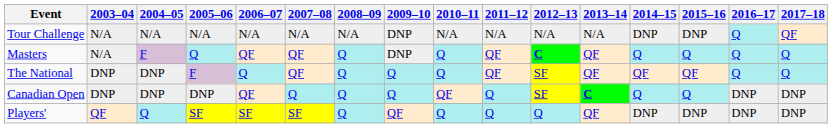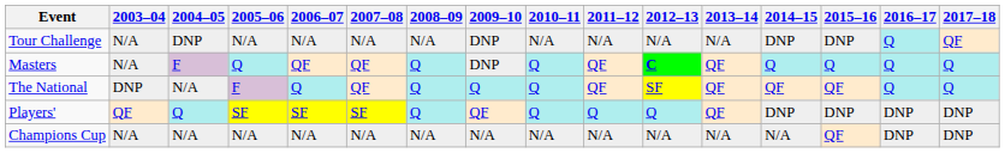Tour Challenge | 2004–05: N/A -> DNP
The National | 2004–05: DNP -> N/A
- row: Canadian Open | DNP | DNP | DNP | QF | Q | Q | Q | QF | Q | SF | C | Q | Q | DNP | DNP
+ row: Champions Cup | N/A | N/A | N/A | N/A | N/A | N/A | N/A | N/A | N/A | N/A | N/A | N/A | QF | DNP | DNP
